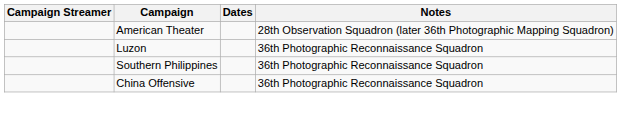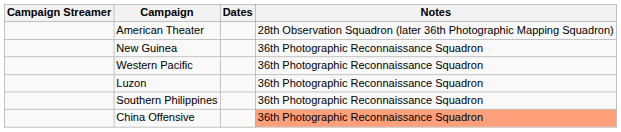+ row: New Guinea | 36th Photographic Reconnaissance Squadron
+ row: Western Pacific | 36th Photographic Reconnaissance Squadron
China Offensive | Notes: no background -> lightsalmon background
